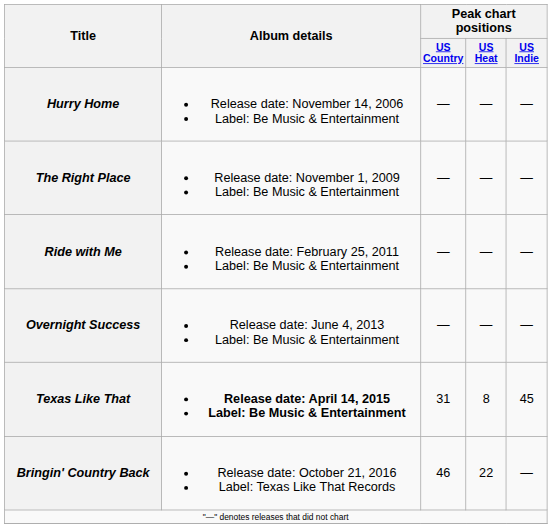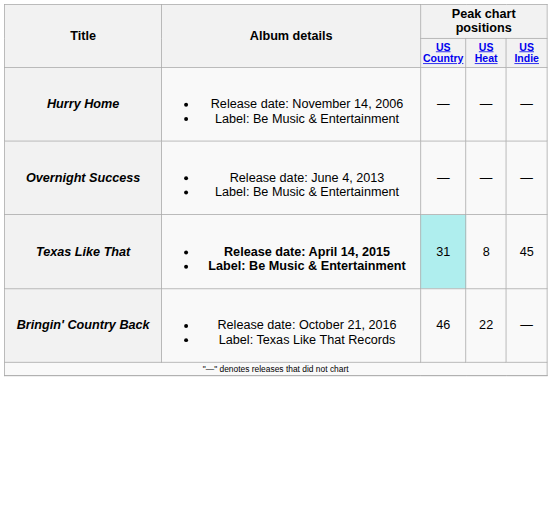- row: The Right Place | Release date: November 1, 2009 Label: Be Music & Entertainment | — | — | —
- row: Ride with Me | Release date: February 25, 2011 Label: Be Music & Entertainment | — | — | —
Texas Like That | Peak chart positions / US Country: no background -> paleturquoise background
